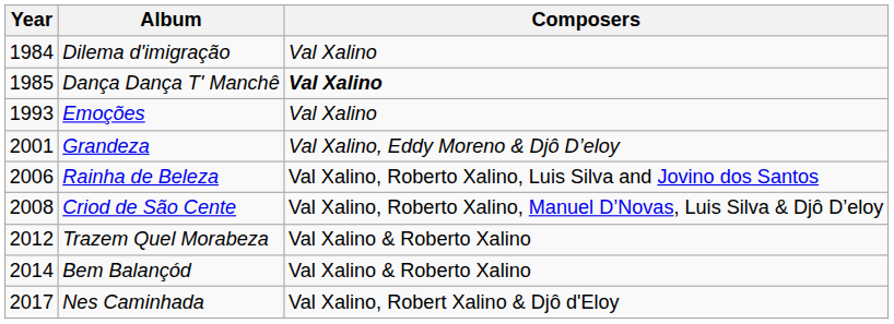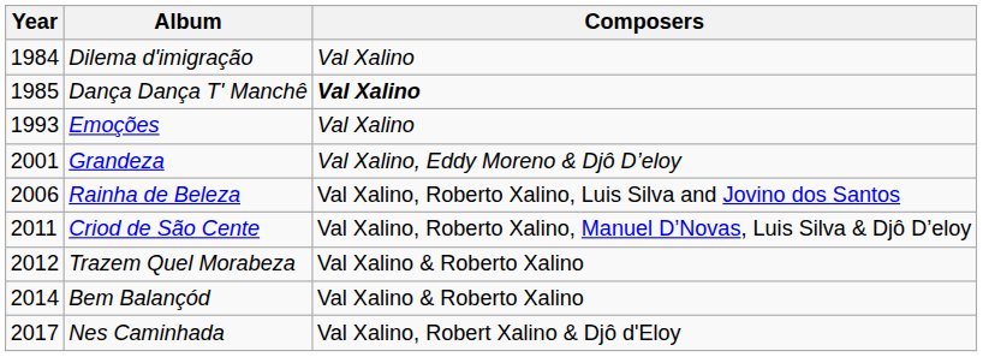Criod de São Cente | Year: 2008 -> 2011
